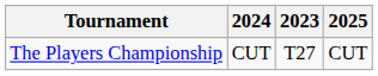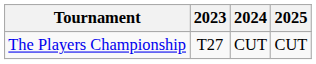columns swapped: 2023 <-> 2024
